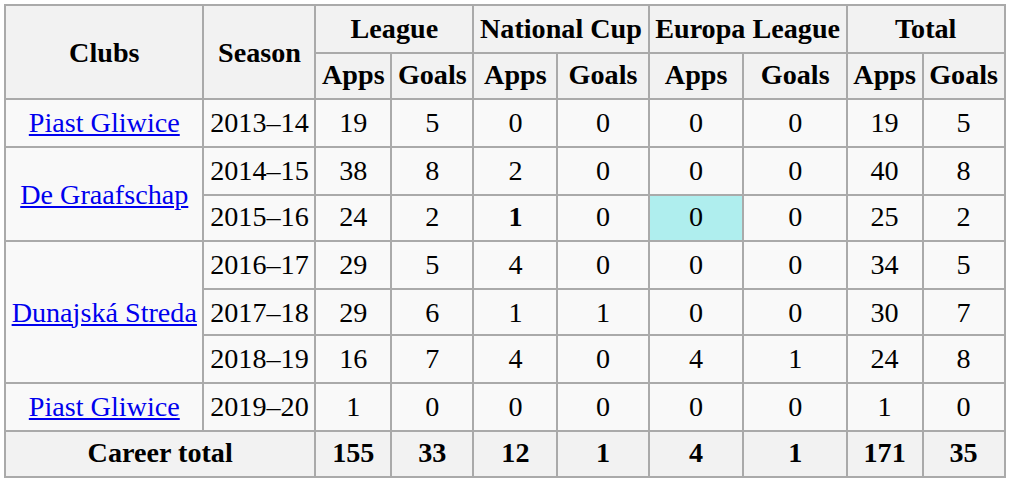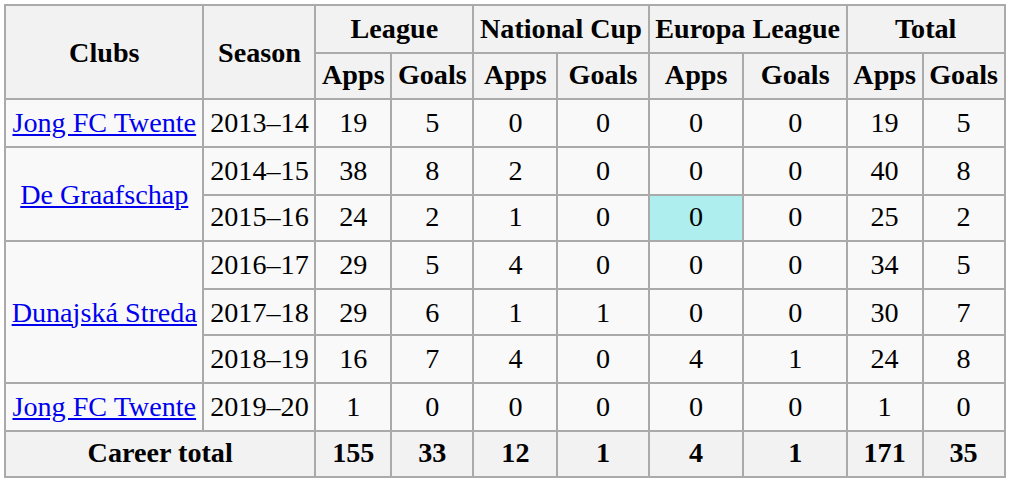2013–14 | Clubs: Piast Gliwice -> Jong FC Twente
2015–16 | National Cup / Apps: bold -> normal
2019–20 | Clubs: Piast Gliwice -> Jong FC Twente
